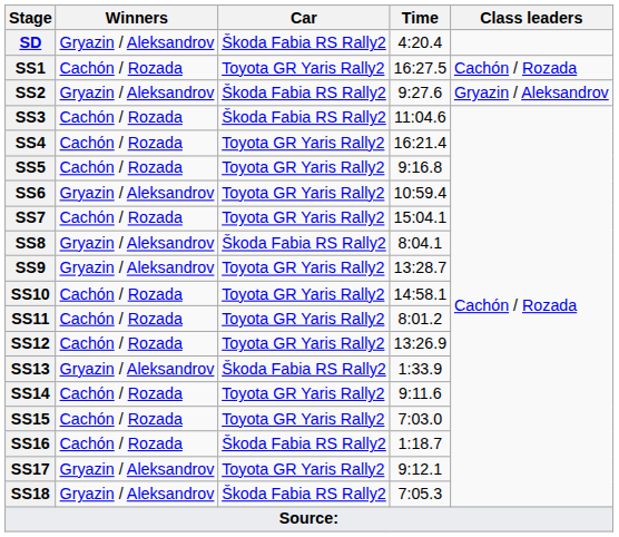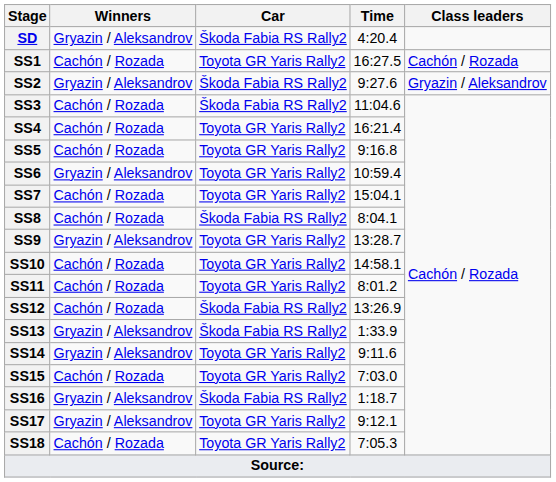SS8 | Winners: Gryazin / Aleksandrov -> Cachón / Rozada
SS12 | Car: Toyota GR Yaris Rally2 -> Škoda Fabia RS Rally2
SS14 | Winners: Cachón / Rozada -> Gryazin / Aleksandrov
SS16 | Winners: Cachón / Rozada -> Gryazin / Aleksandrov
SS18 | Winners: Gryazin / Aleksandrov -> Cachón / Rozada
SS18 | Car: Škoda Fabia RS Rally2 -> Toyota GR Yaris Rally2
